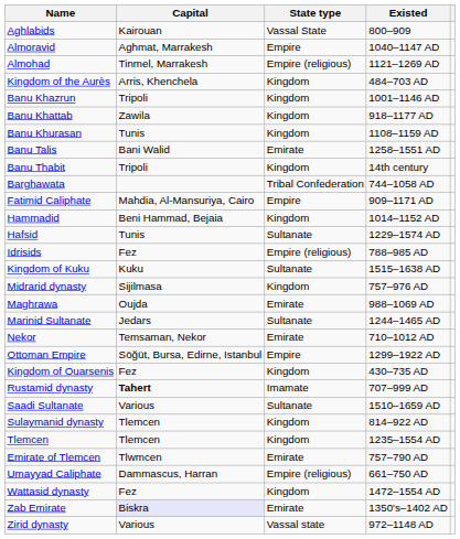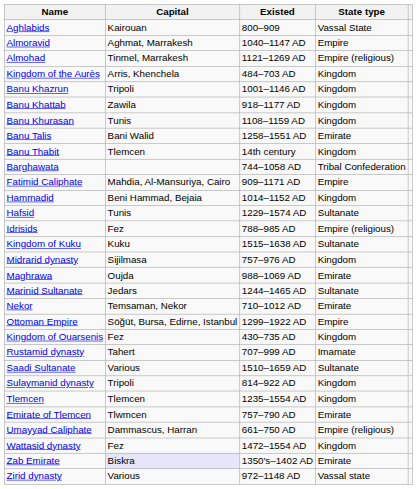columns swapped: State type <-> Existed
Banu Thabit | Capital: Tripoli -> Tlemcen
Rustamid dynasty | Capital: bold -> normal
Sulaymanid dynasty | Capital: Tlemcen -> Tripoli
